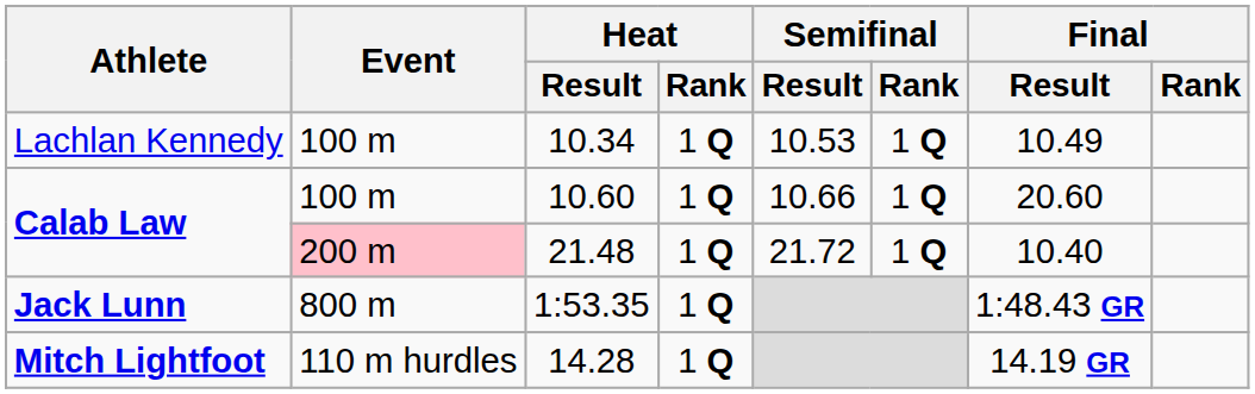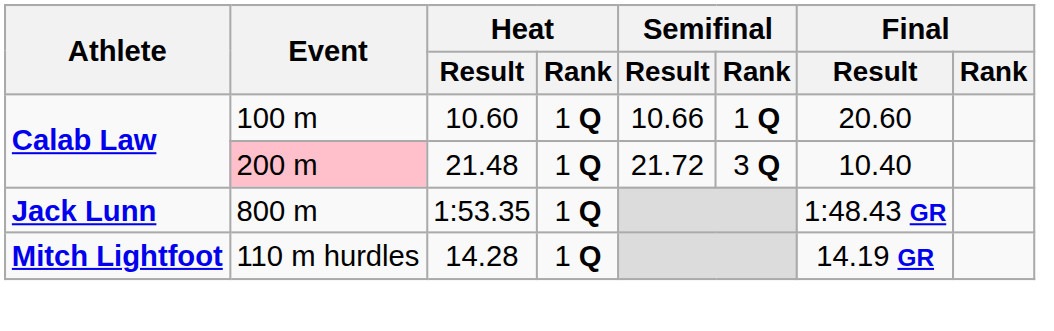- row: Lachlan Kennedy | 100 m | 10.34 | 1 Q | 10.53 | 1 Q | 10.49
21.48 | Semifinal / Rank: 1 Q -> 3 Q
